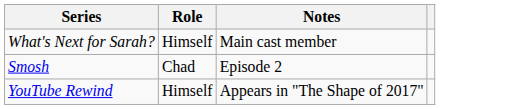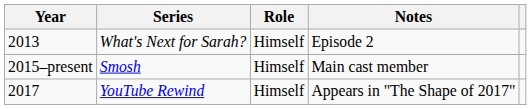+ column: Year | 2013 | 2015–present | 2017
What's Next for Sarah? | Notes: Main cast member -> Episode 2
Smosh | Role: Chad -> Himself
Smosh | Notes: Episode 2 -> Main cast member
